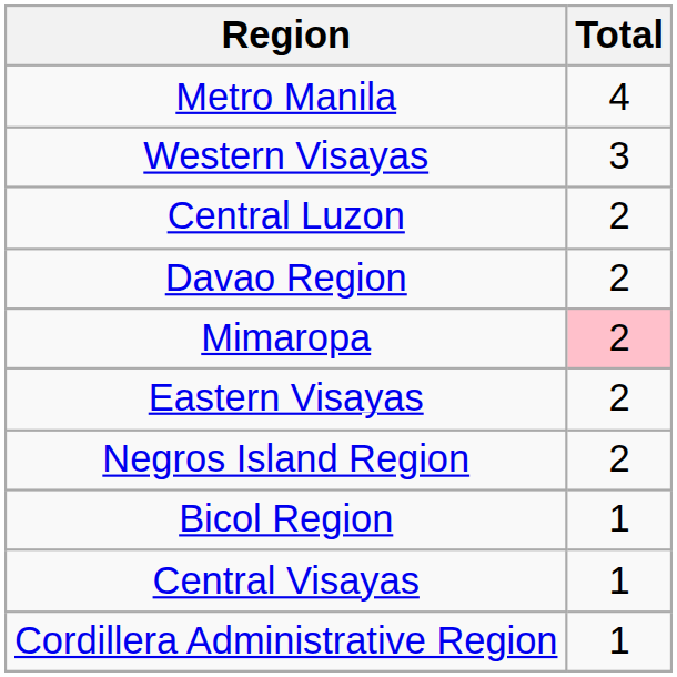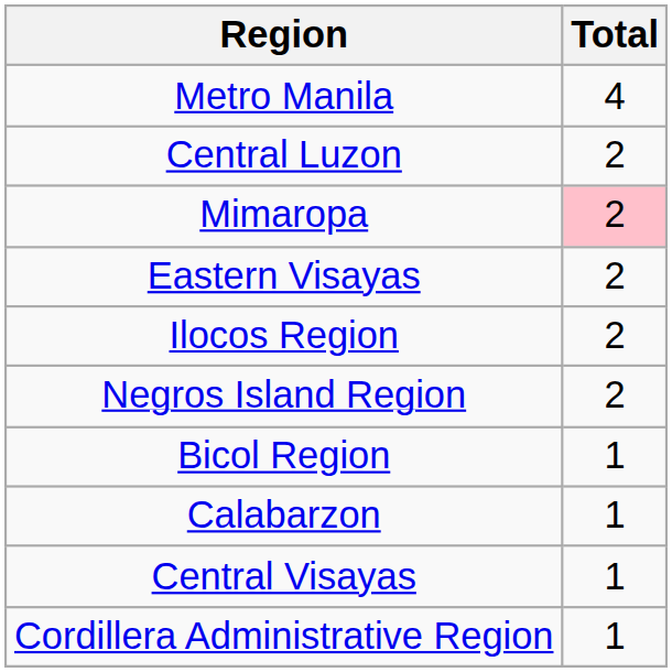- row: Western Visayas | 3
- row: Davao Region | 2
+ row: Ilocos Region | 2
+ row: Calabarzon | 1
